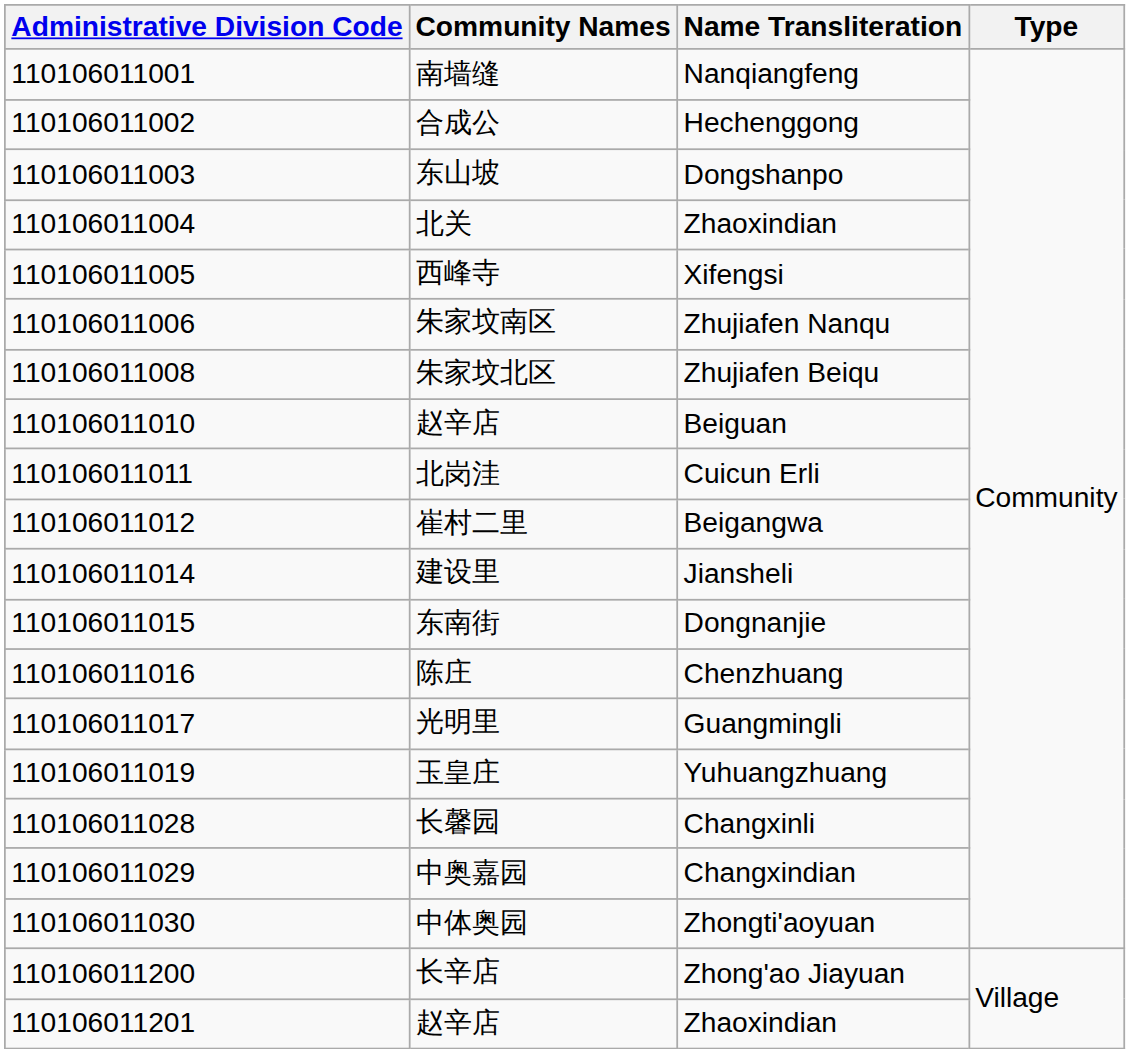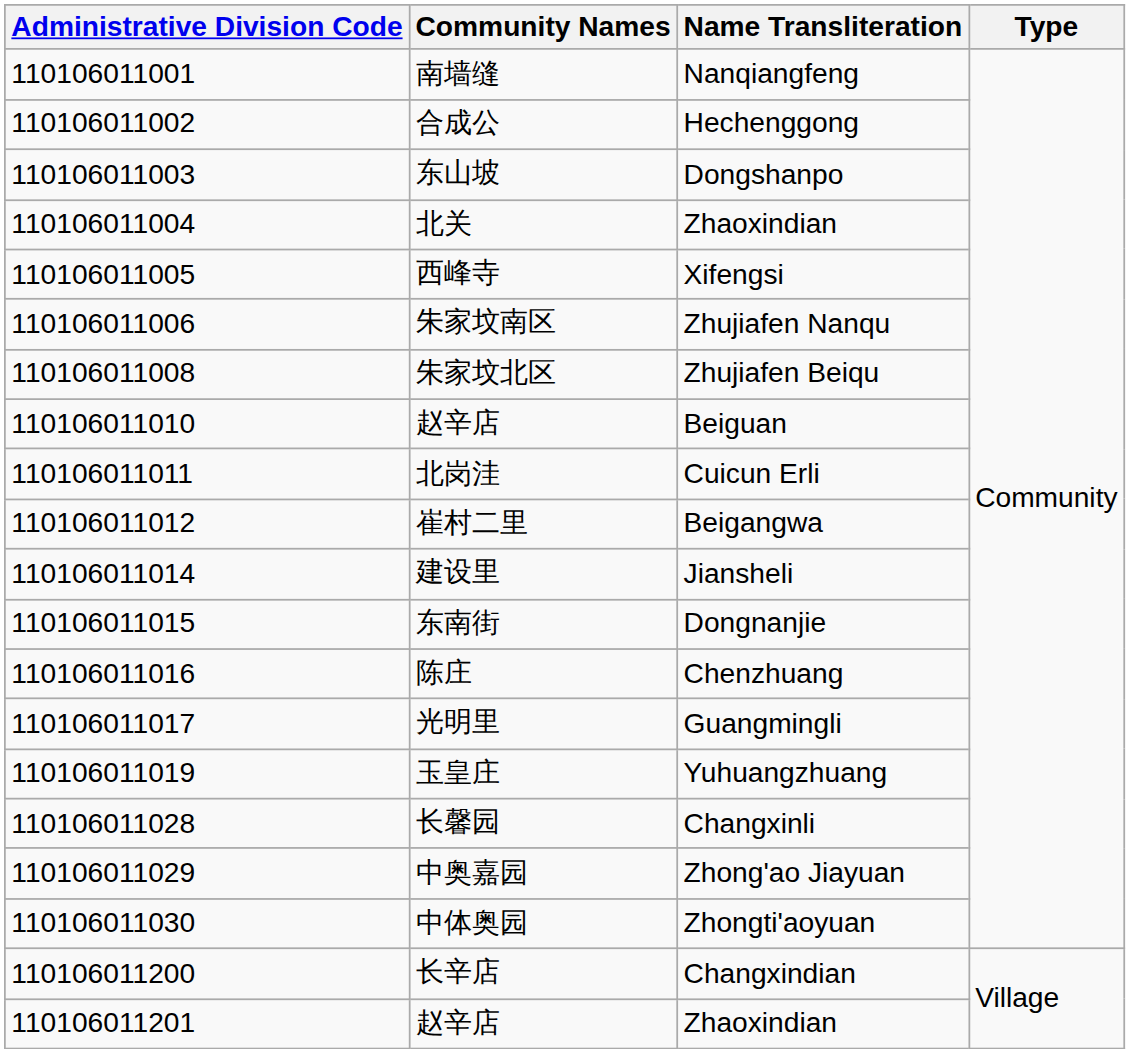中奥嘉园 | Name Transliteration: Changxindian -> Zhong'ao Jiayuan
长辛店 | Name Transliteration: Zhong'ao Jiayuan -> Changxindian
